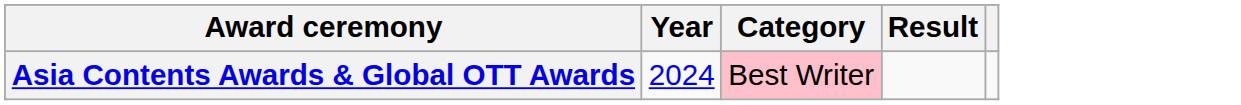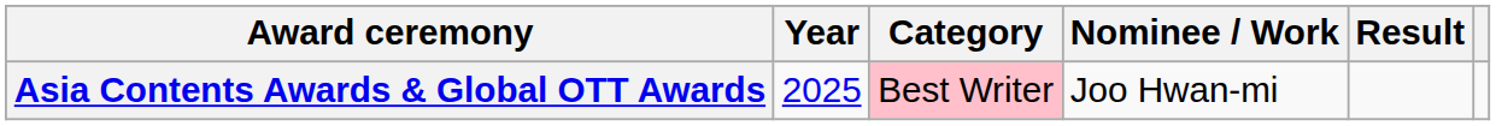+ column: Nominee / Work | Joo Hwan-mi
Asia Contents Awards & Global OTT Awards | Year: 2024 -> 2025
